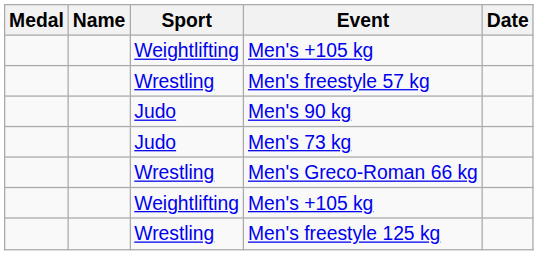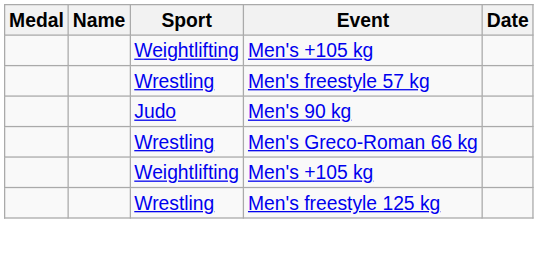- row: Judo | Men's 73 kg
